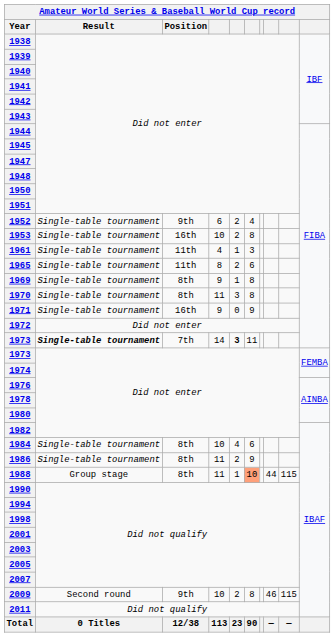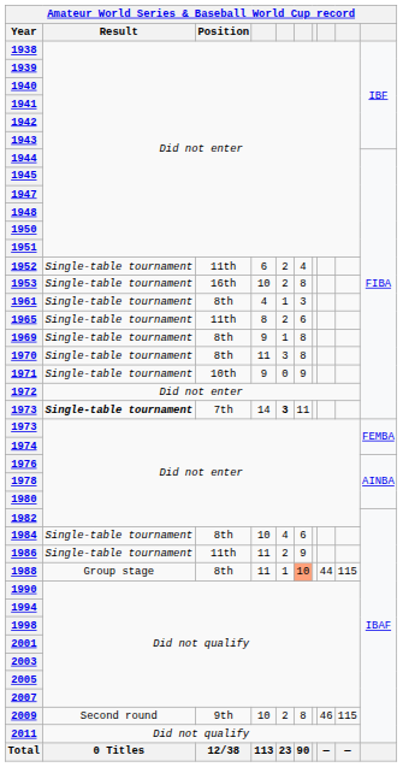1952 | Position: 9th -> 11th
1961 | Position: 11th -> 8th
1971 | Position: 16th -> 10th
1986 | Position: 8th -> 11th
